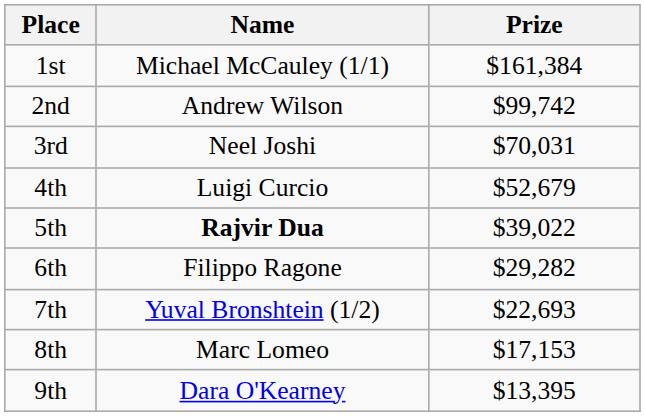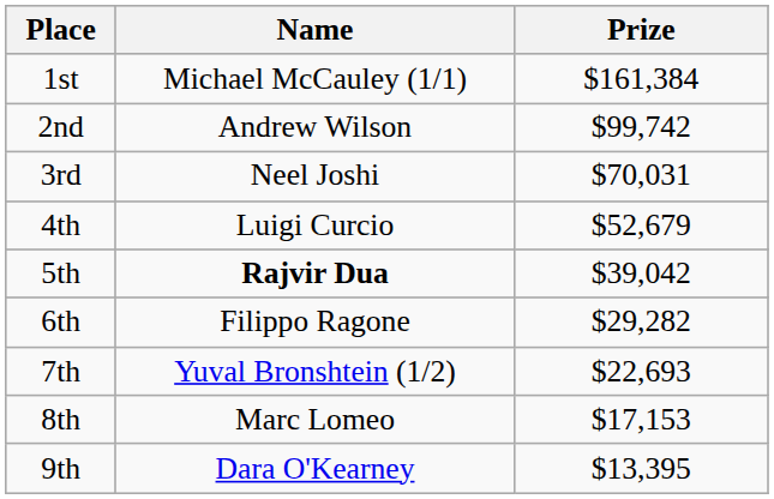5th | Prize: $39,022 -> $39,042
